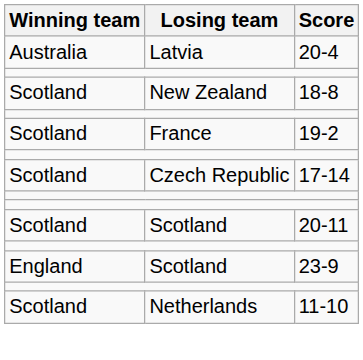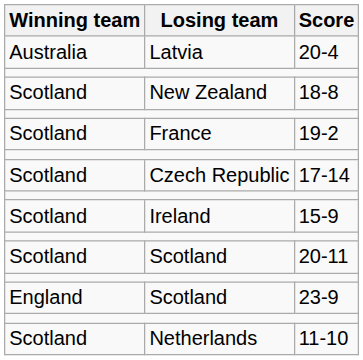+ row: Scotland | Ireland | 15-9
